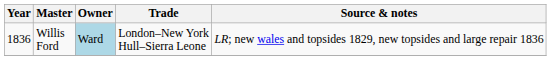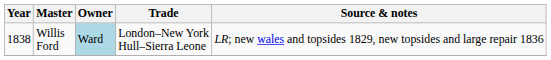Willis Ford | Year: 1836 -> 1838
